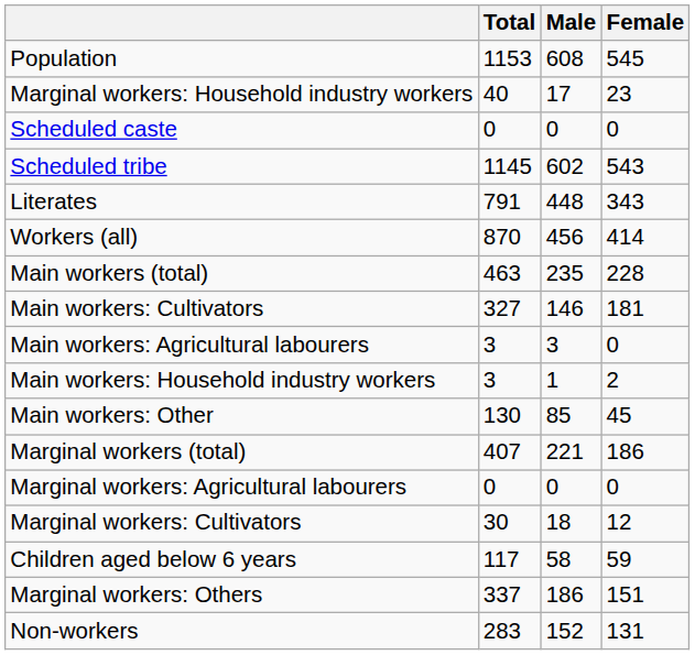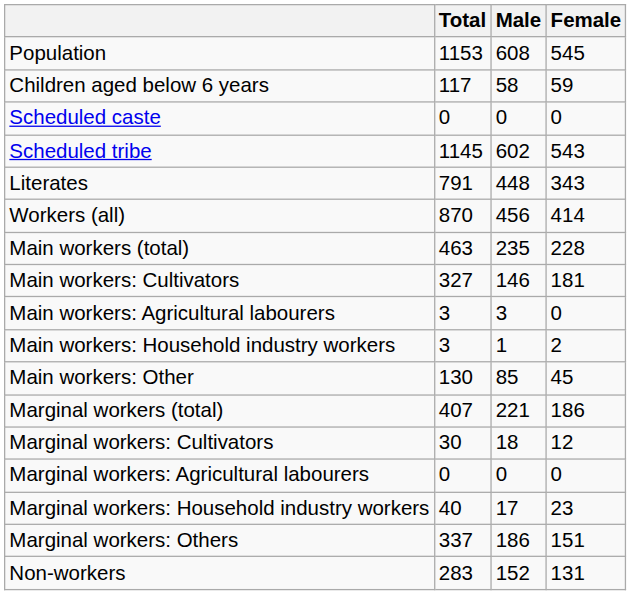rows swapped: Children aged below 6 years <-> Marginal workers: Household industry workers
rows swapped: Marginal workers: Cultivators <-> Marginal workers: Agricultural labourers
